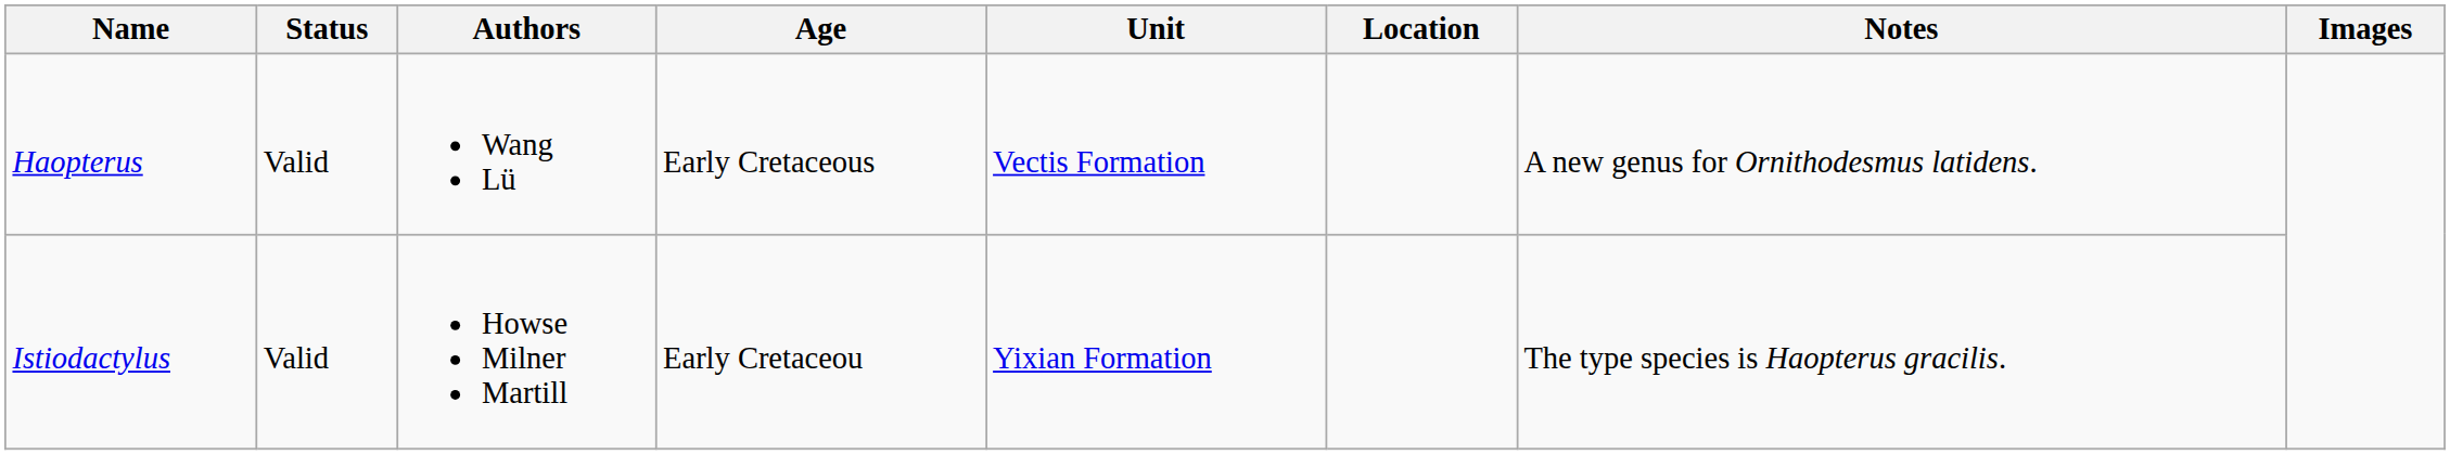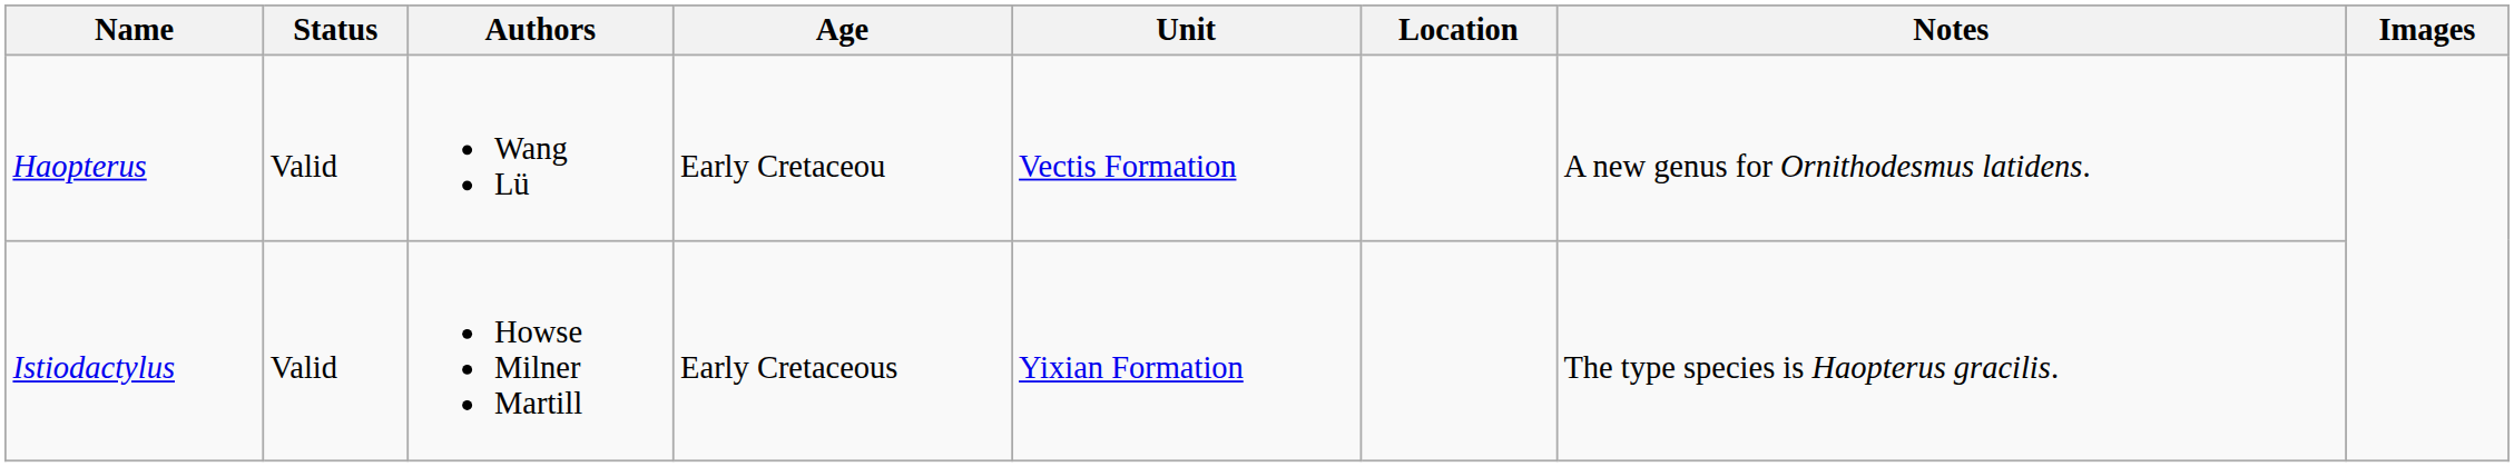Haopterus | Age: Early Cretaceous -> Early Cretaceou
Istiodactylus | Age: Early Cretaceou -> Early Cretaceous
